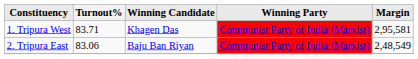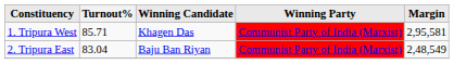1. Tripura West | Turnout%: 83.71 -> 85.71
2. Tripura East | Turnout%: 83.06 -> 83.04
